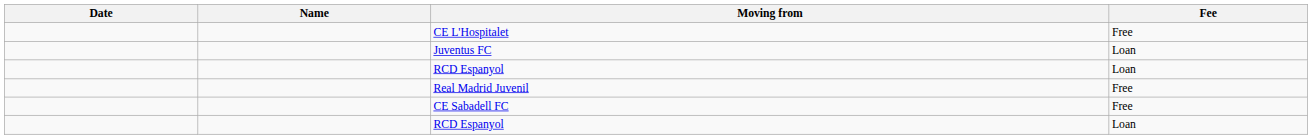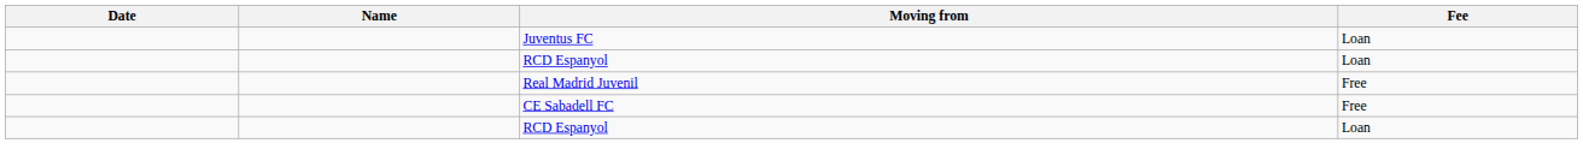- row: CE L'Hospitalet | Free
